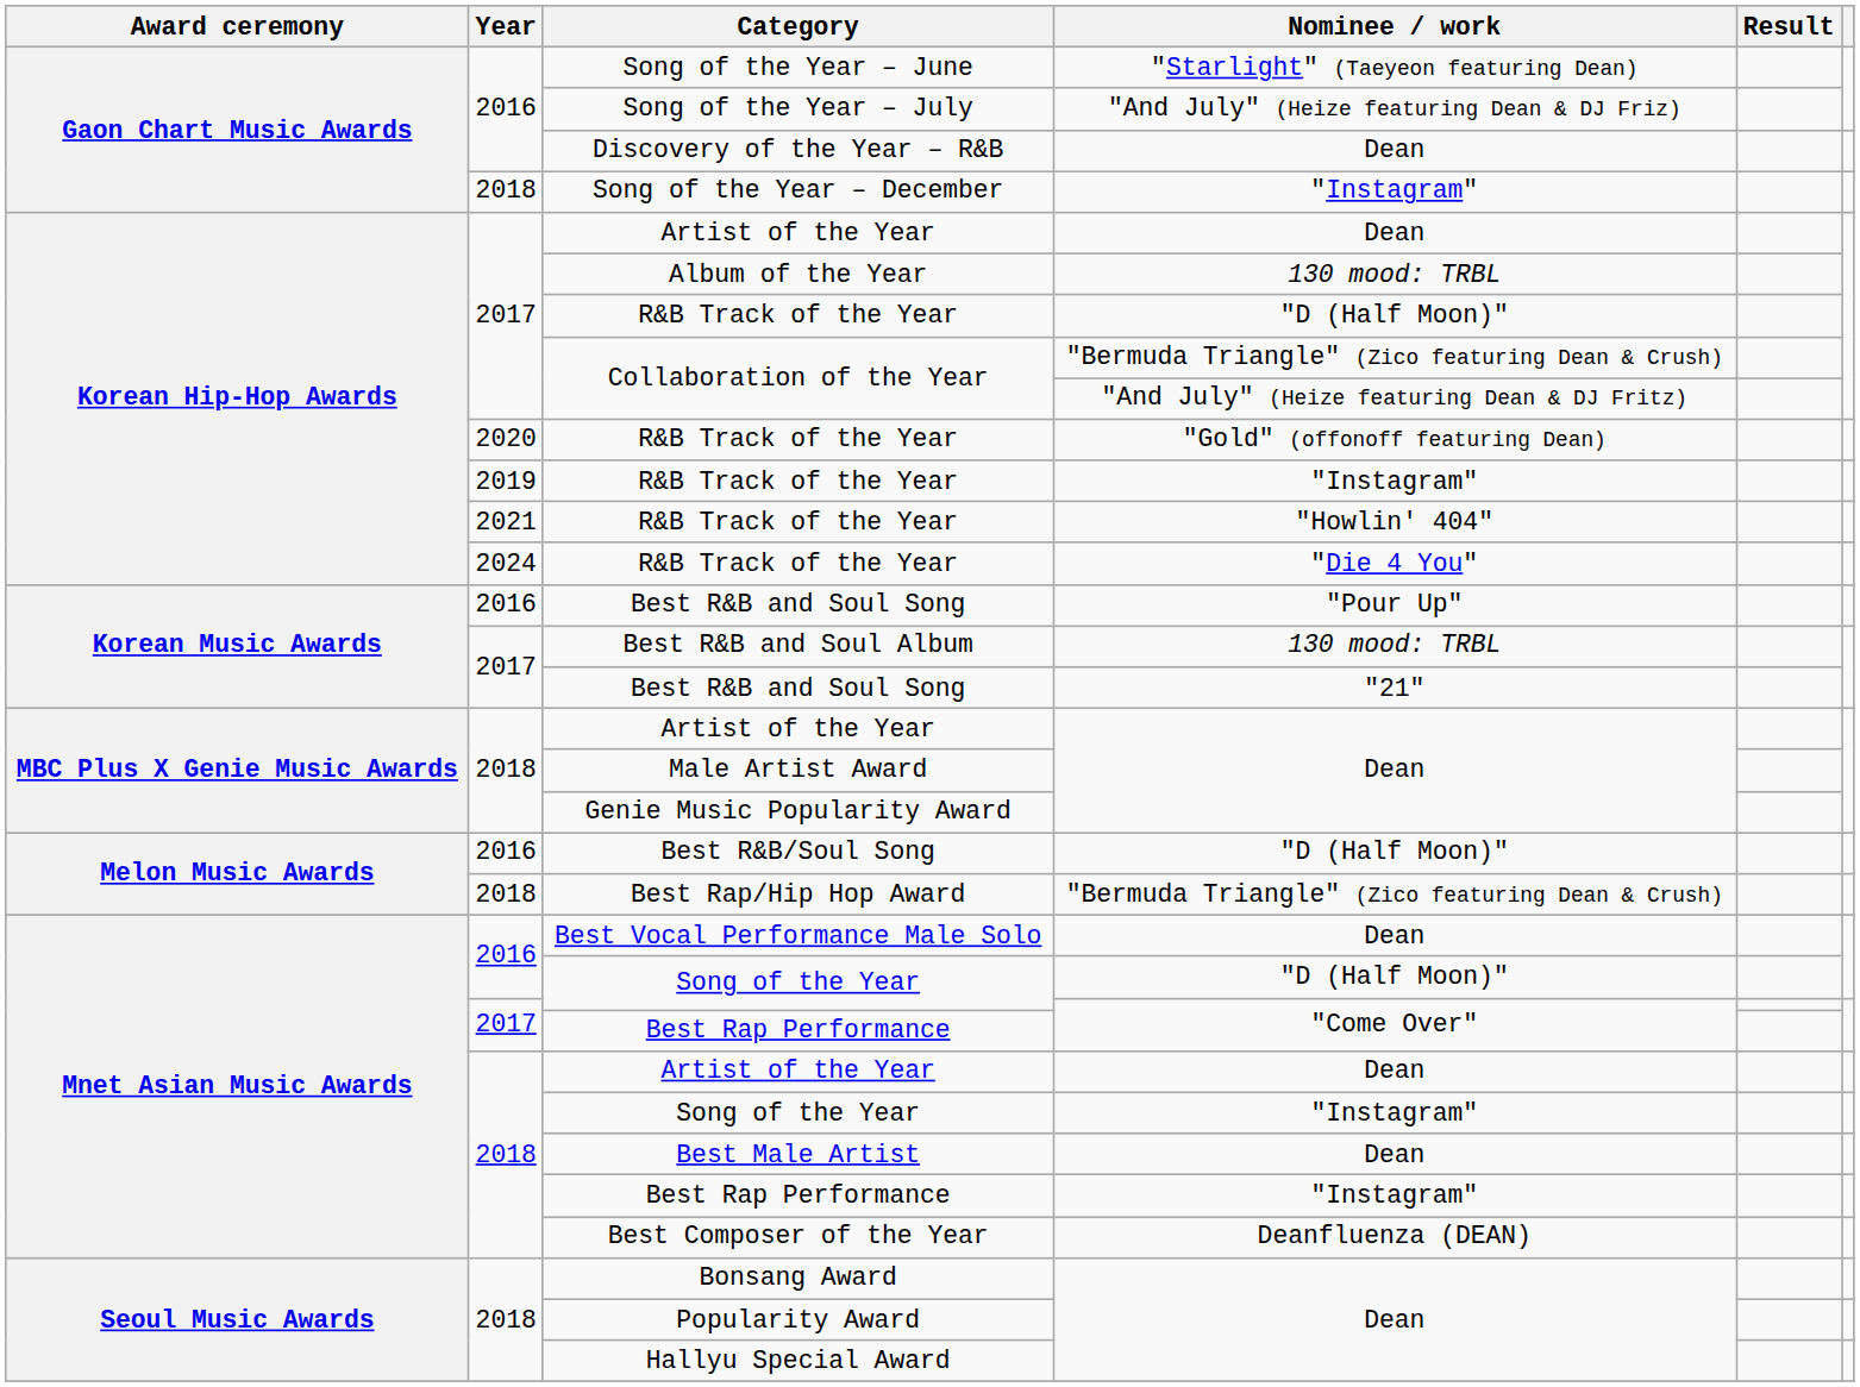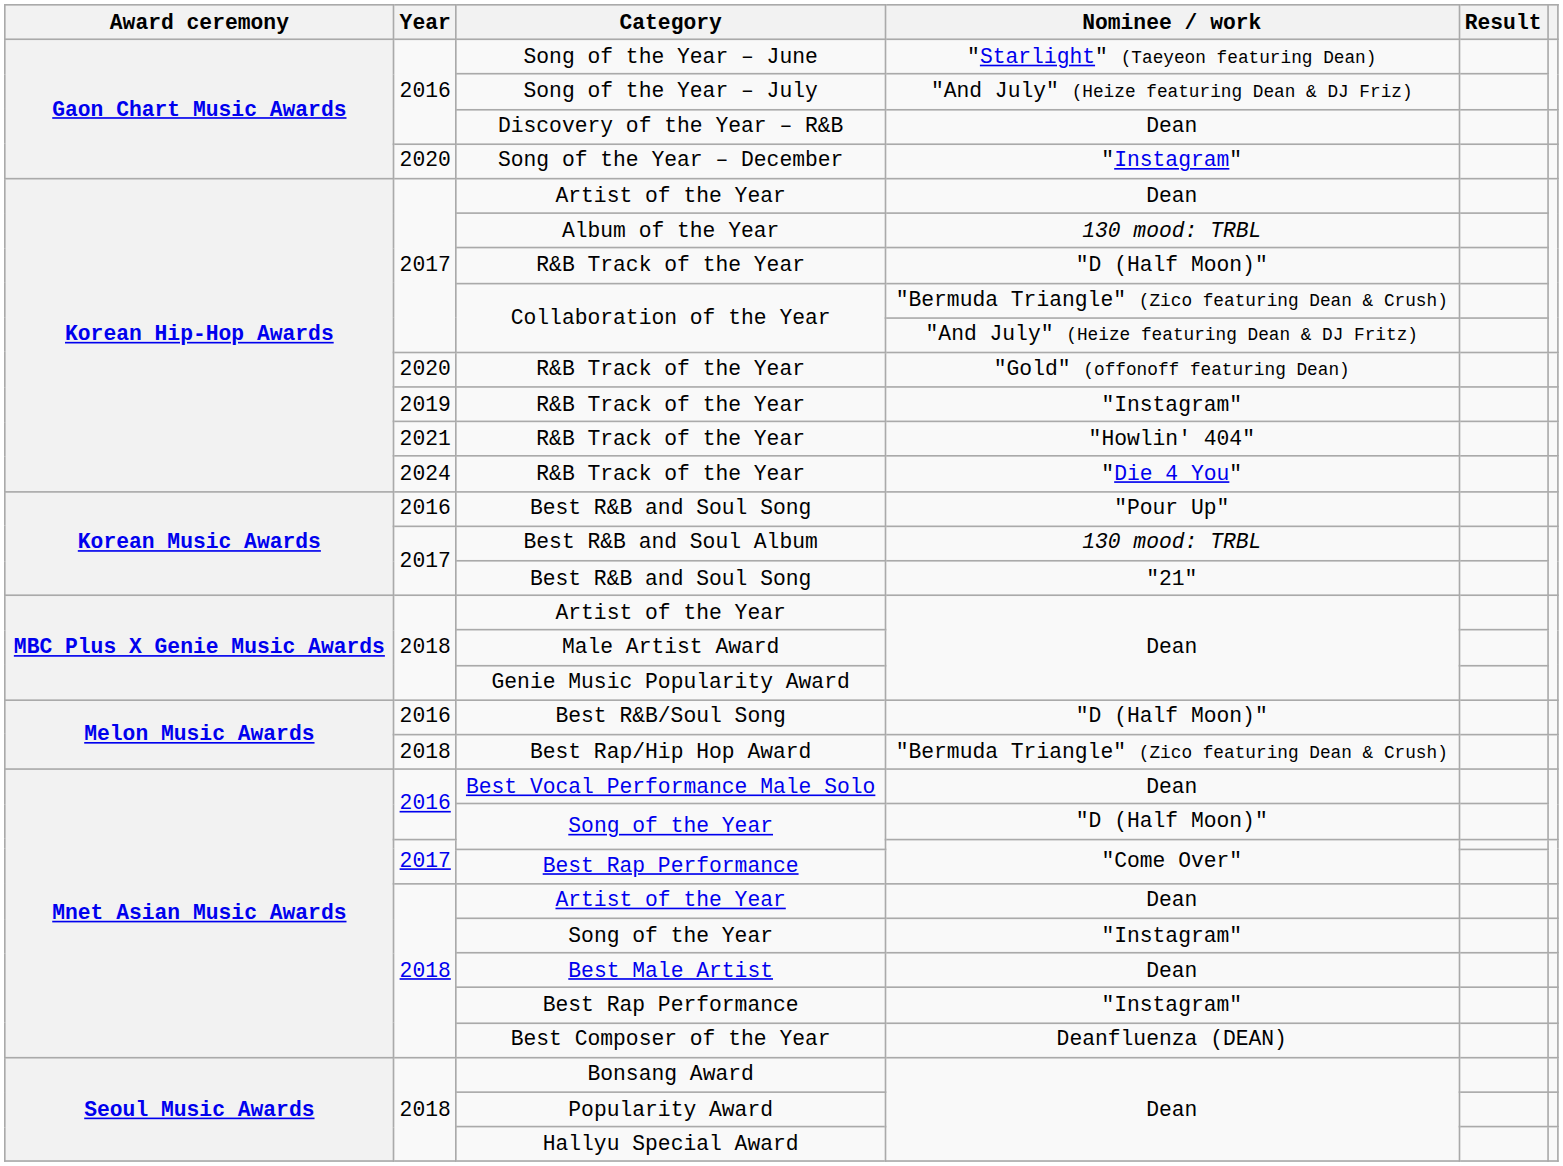Song of the Year – December | Year: 2018 -> 2020
